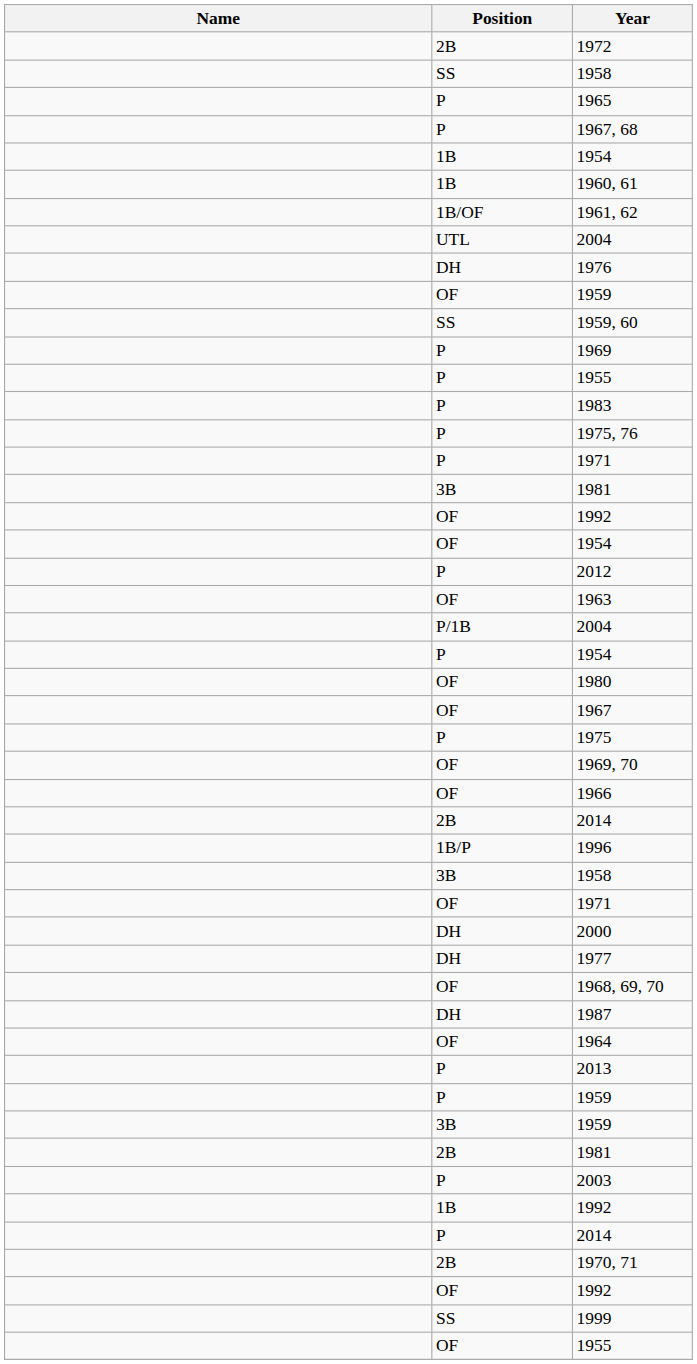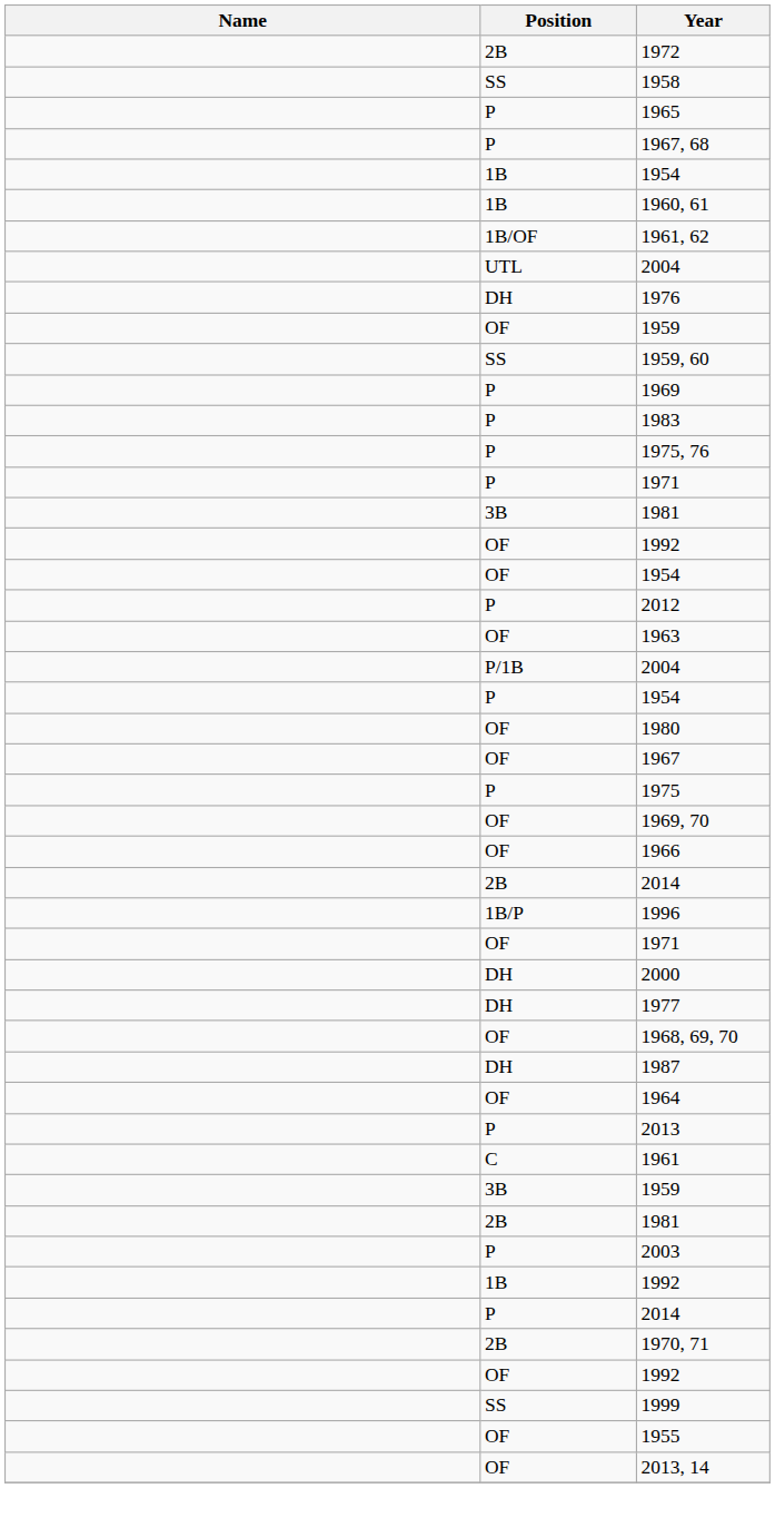- row: P | 1955
- row: 3B | 1958
- row: P | 1959
+ row: C | 1961
+ row: OF | 2013, 14
